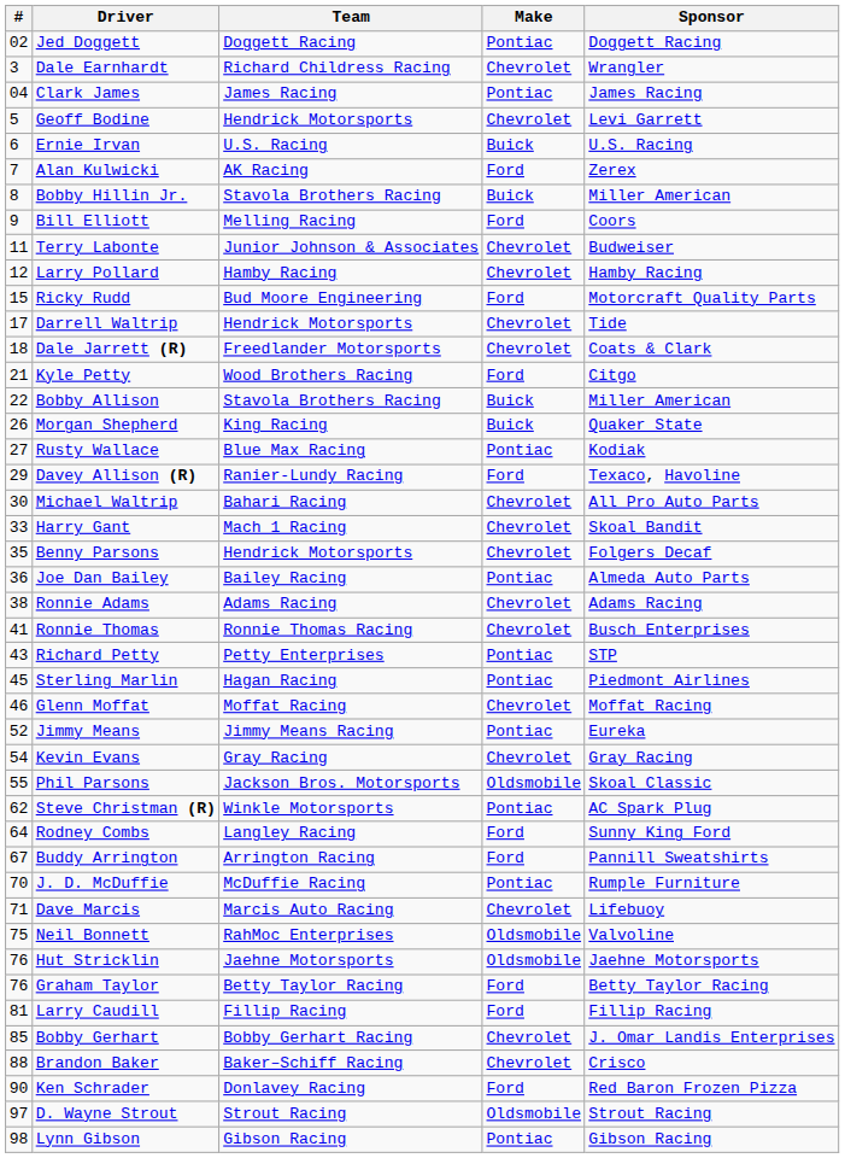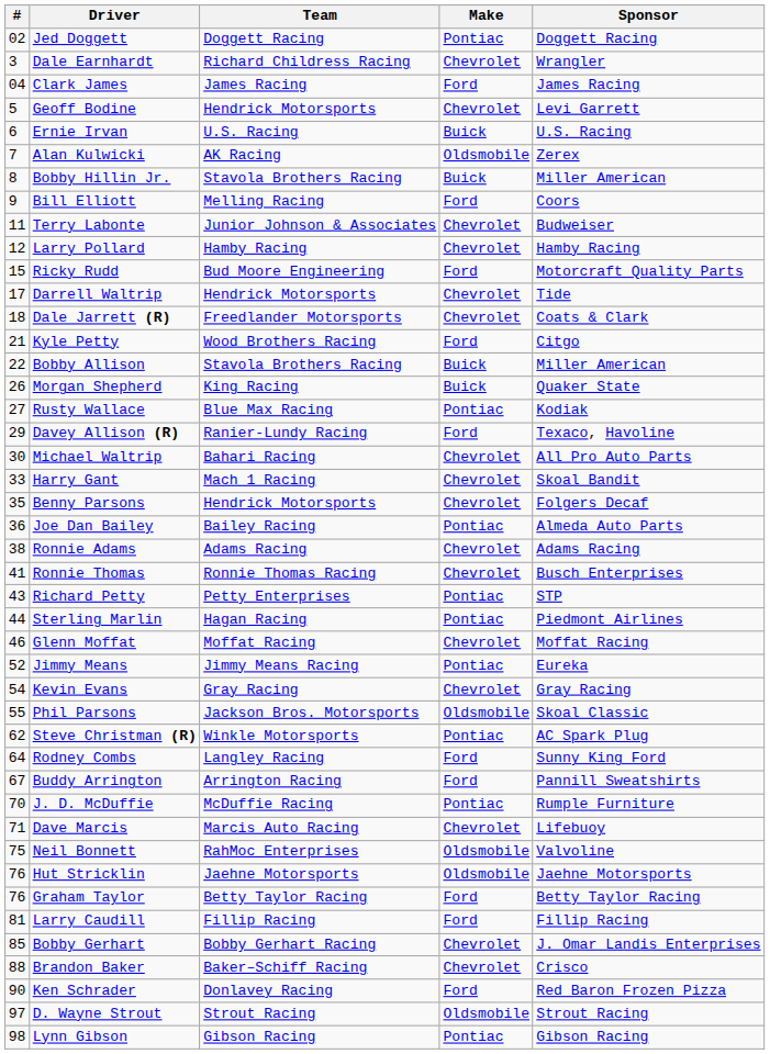Clark James | Make: Pontiac -> Ford
Alan Kulwicki | Make: Ford -> Oldsmobile
Sterling Marlin | #: 45 -> 44
